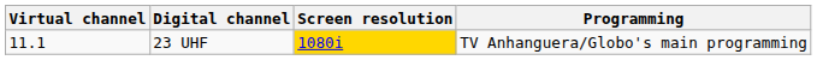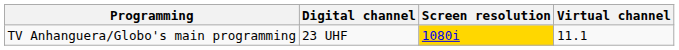columns swapped: Virtual channel <-> Programming
